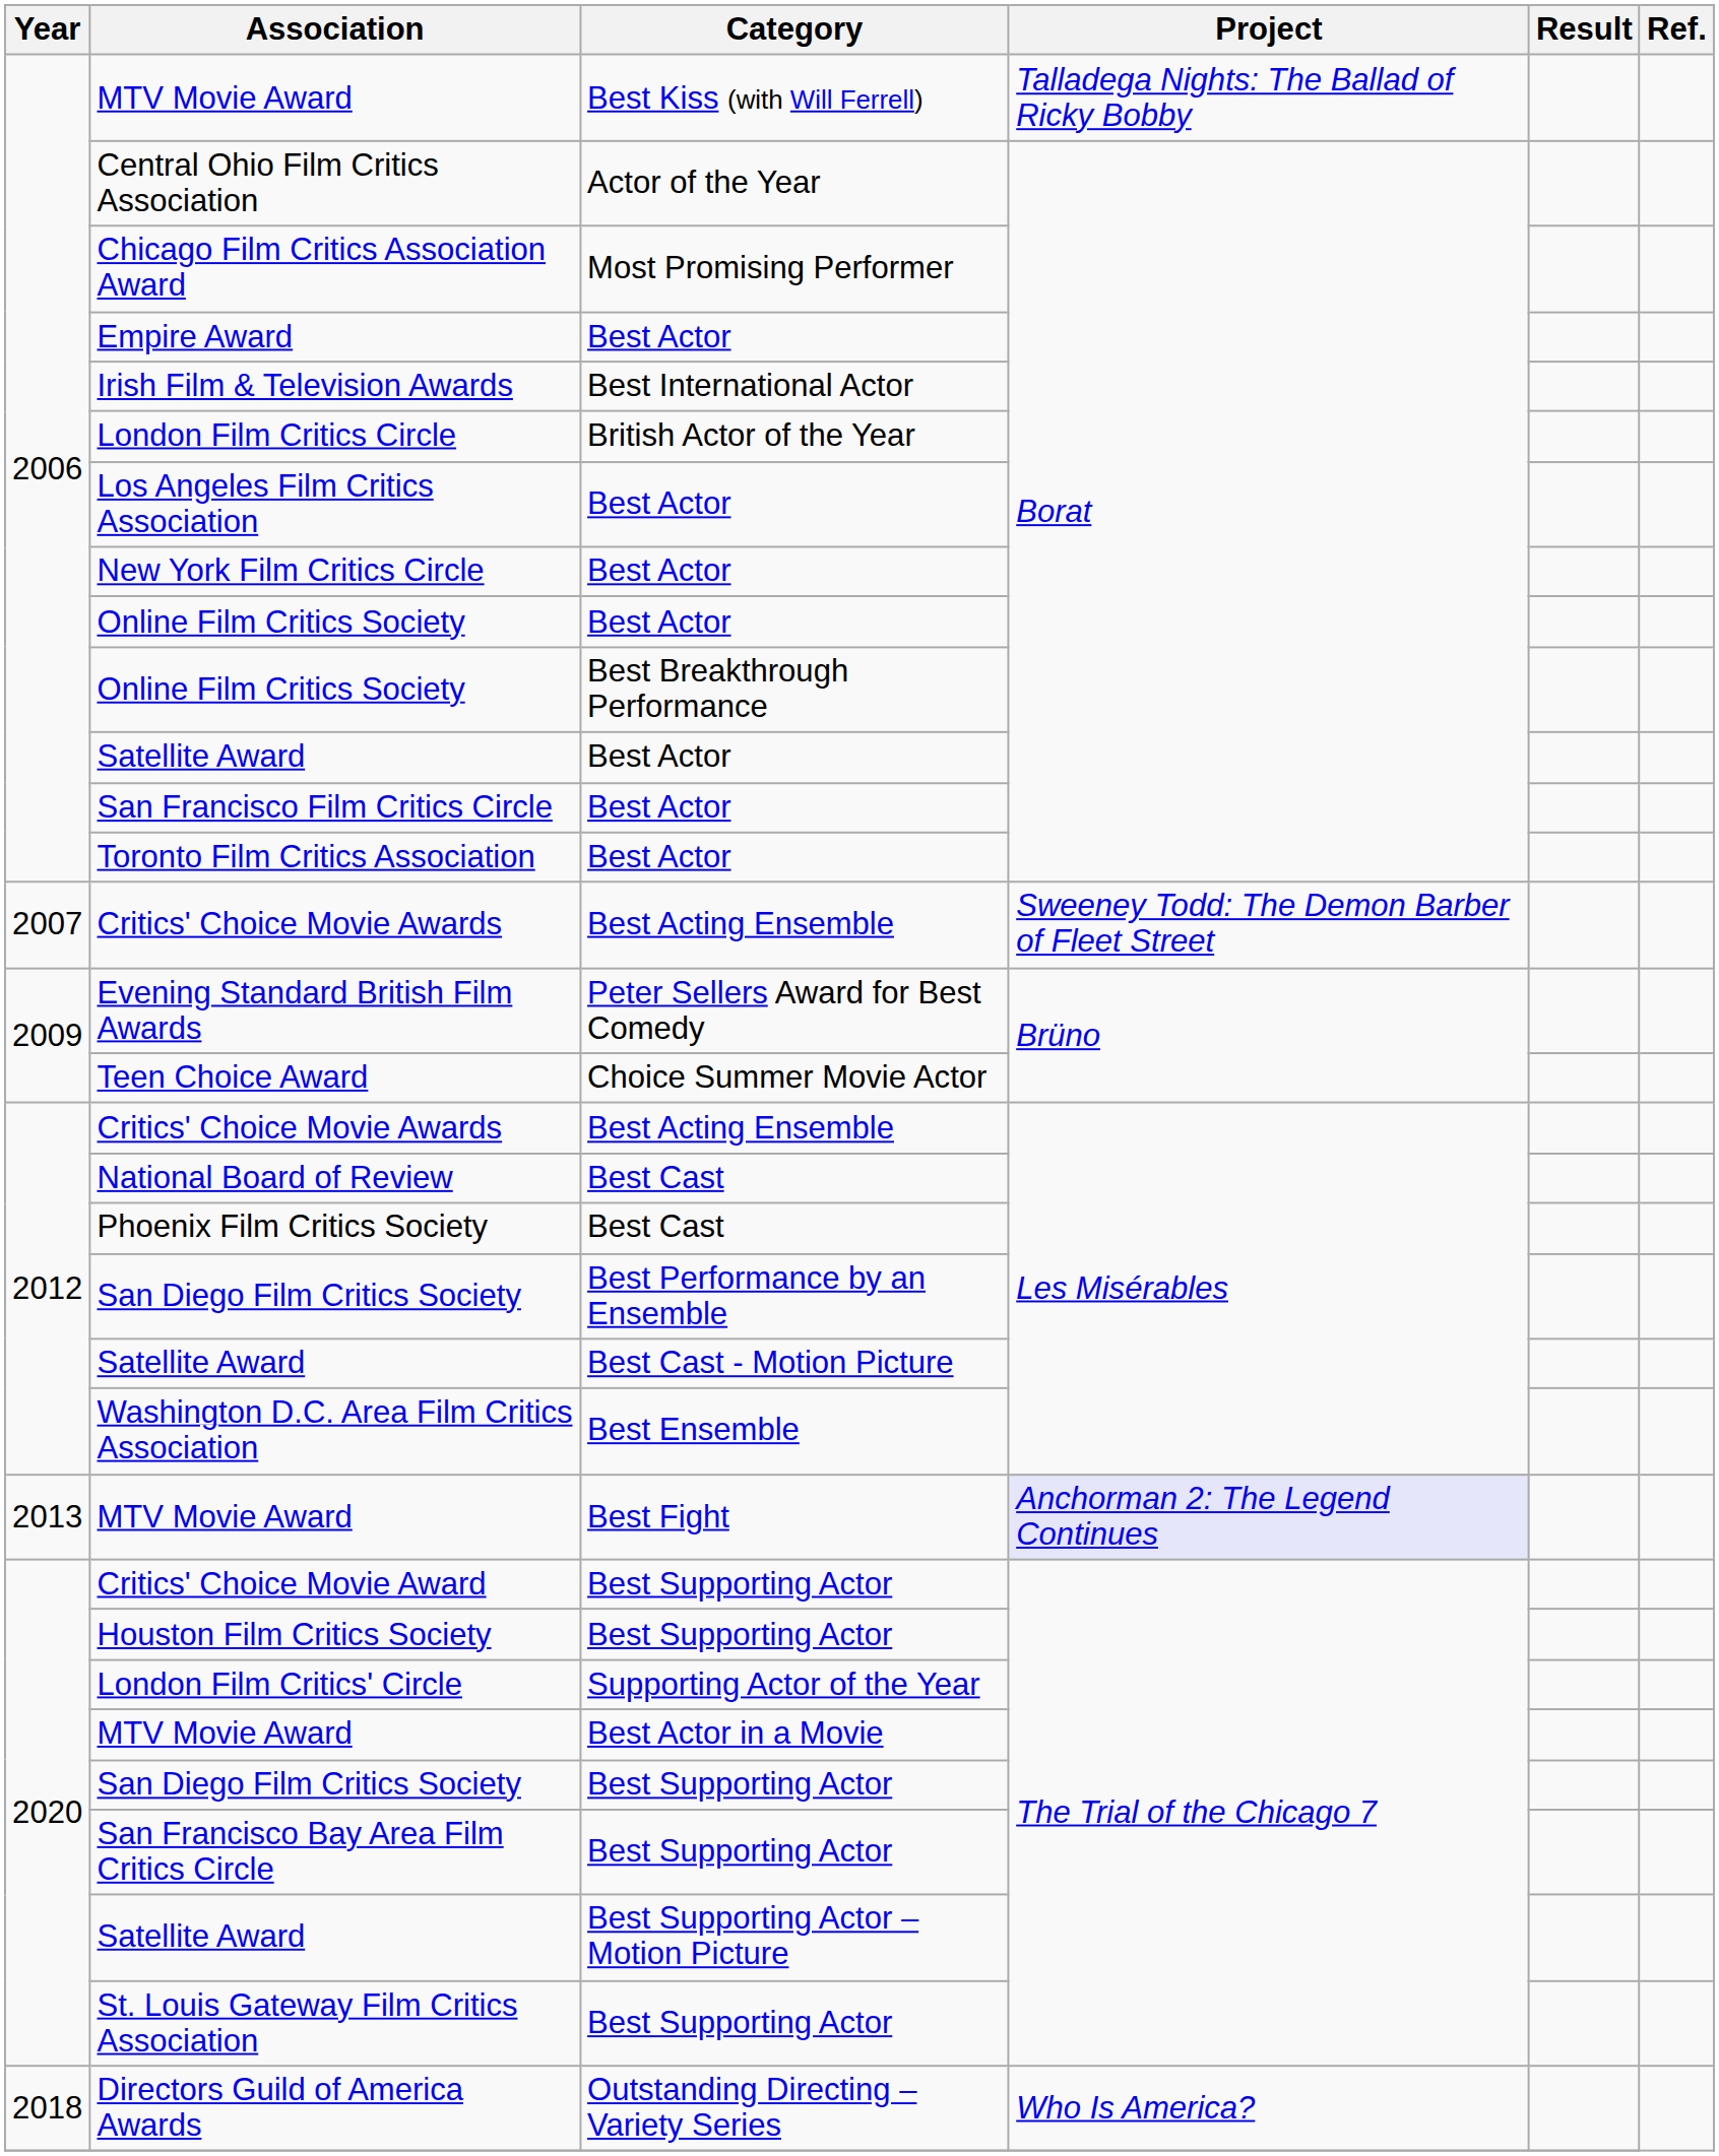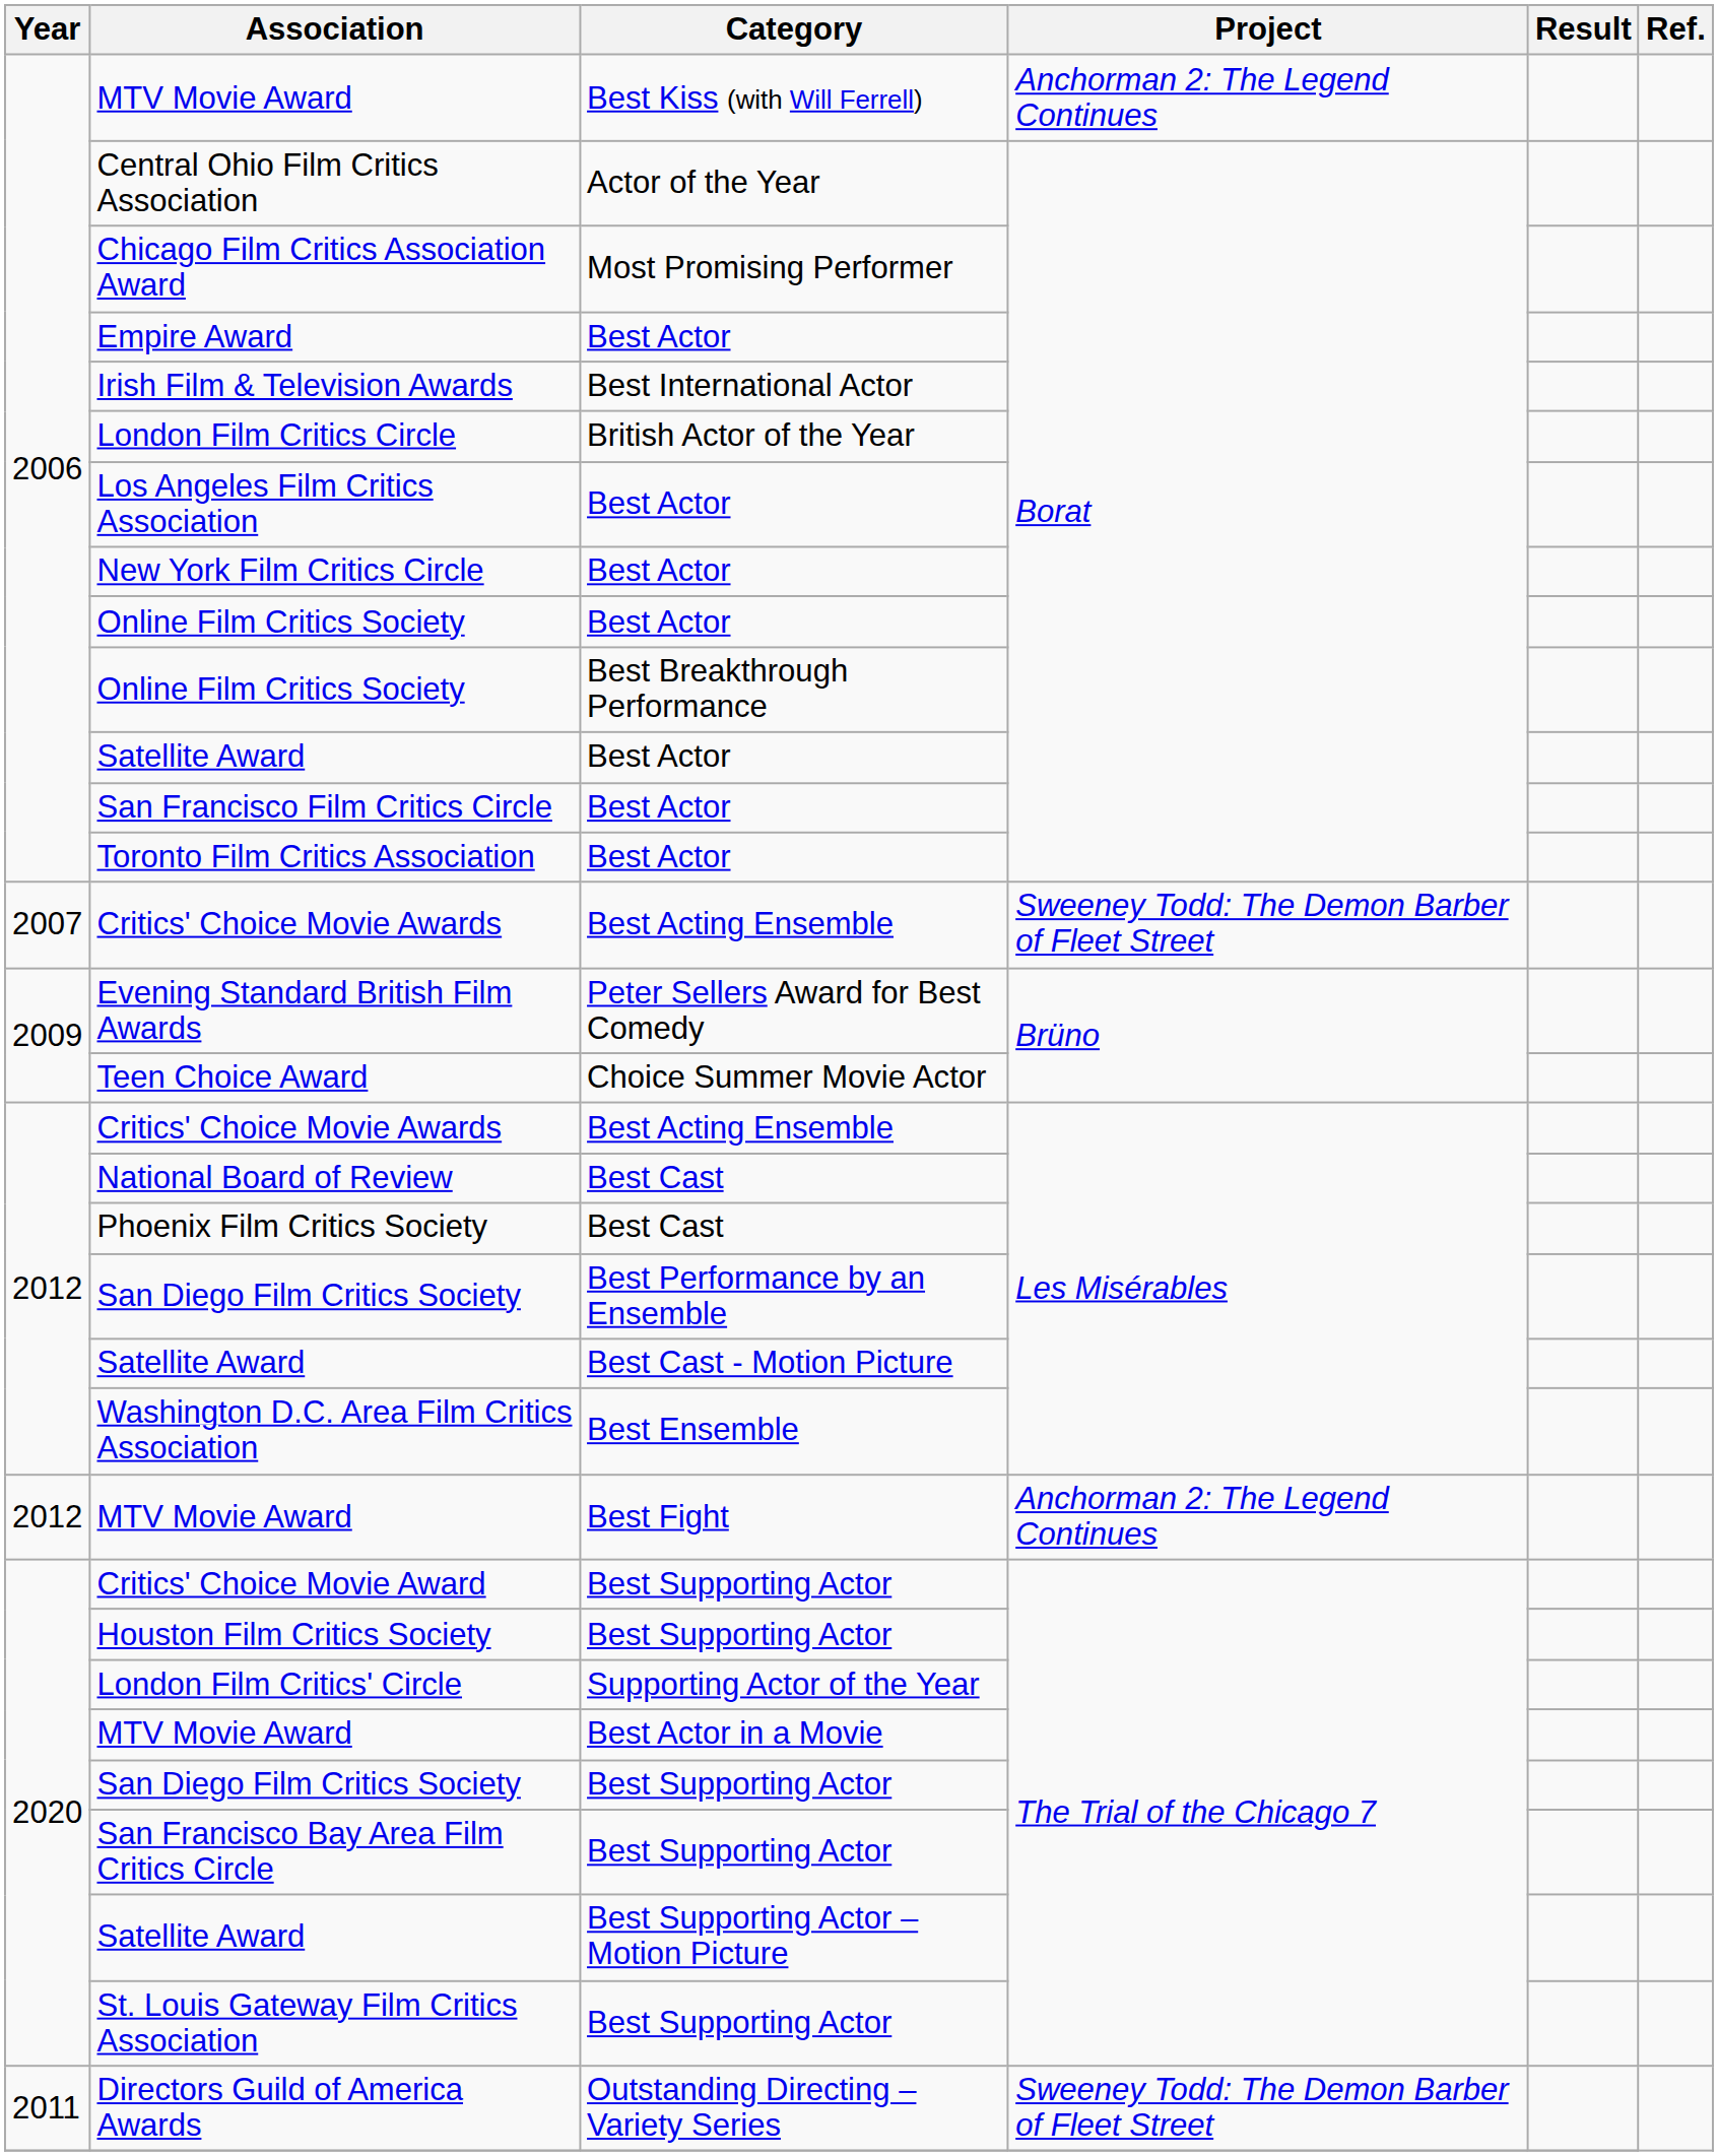MTV Movie Award / Best Kiss (with Will Ferrell) | Project: Talladega Nights: The Ballad of Ricky Bobby -> Anchorman 2: The Legend Continues
MTV Movie Award / Best Fight | Year: 2013 -> 2012
MTV Movie Award / Best Fight | Project: lavender background -> no background
Directors Guild of America Awards | Year: 2018 -> 2011
Directors Guild of America Awards | Project: Who Is America? -> Sweeney Todd: The Demon Barber of Fleet Street
